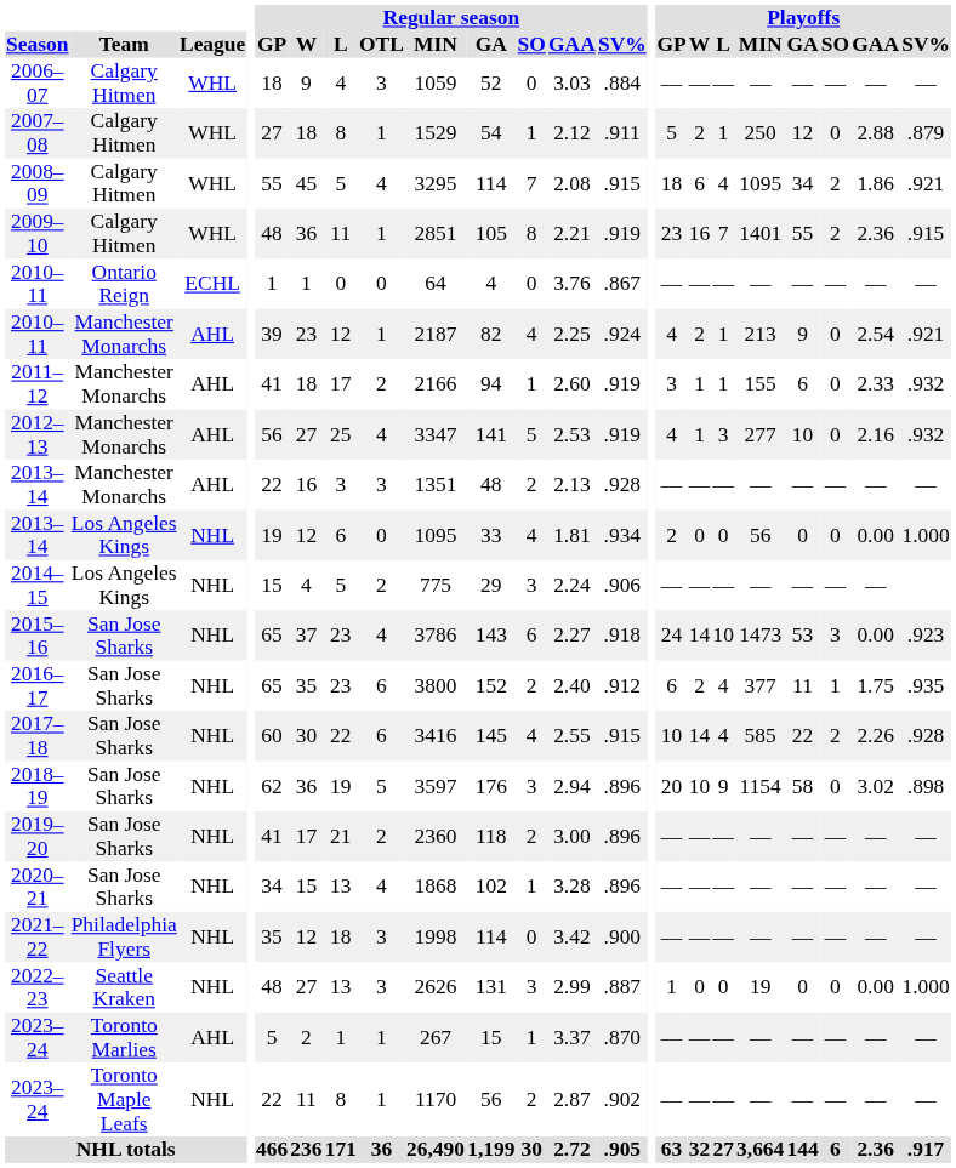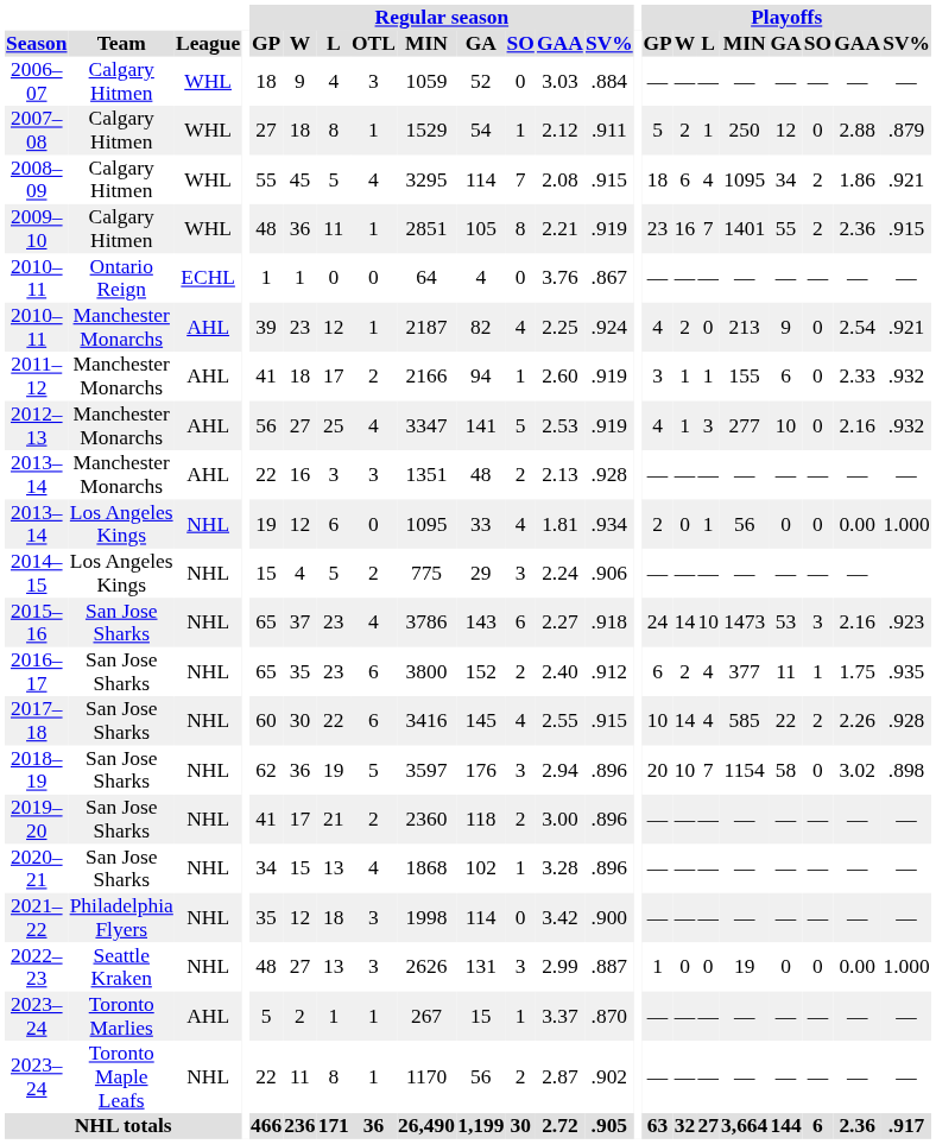2010–11 / Manchester Monarchs | Playoffs / L: 1 -> 0
2013–14 / Los Angeles Kings | Playoffs / L: 0 -> 1
2015–16 | Playoffs / GAA: 0.00 -> 2.16
2018–19 | Playoffs / L: 9 -> 7
